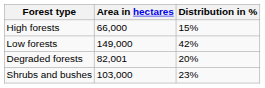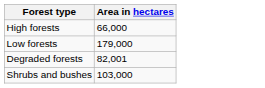- column: Distribution in % | 15% | 42% | 20% | 23%
Low forests | Area in hectares: 149,000 -> 179,000
